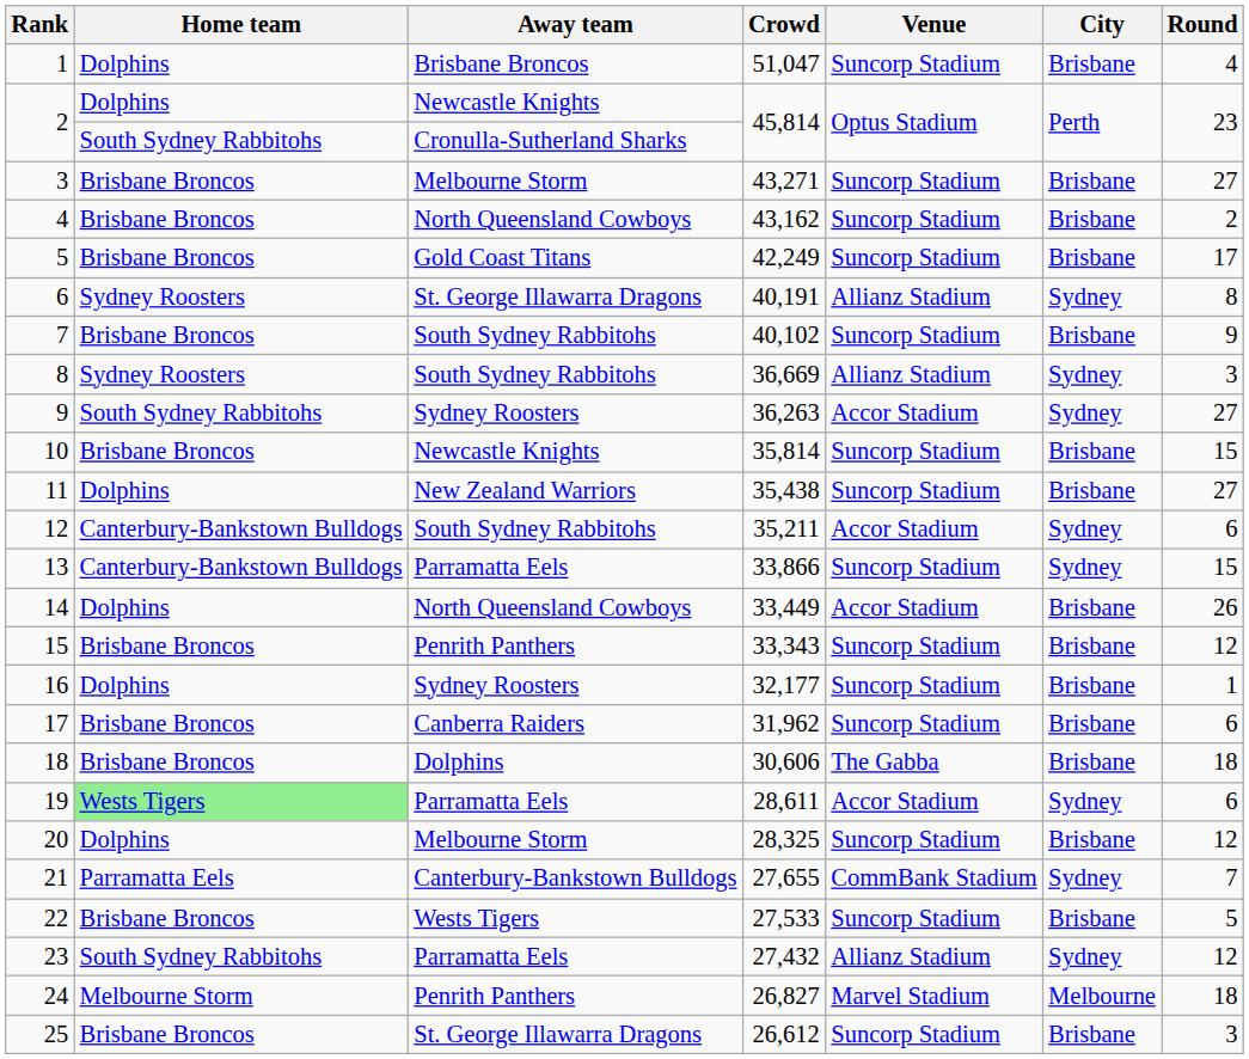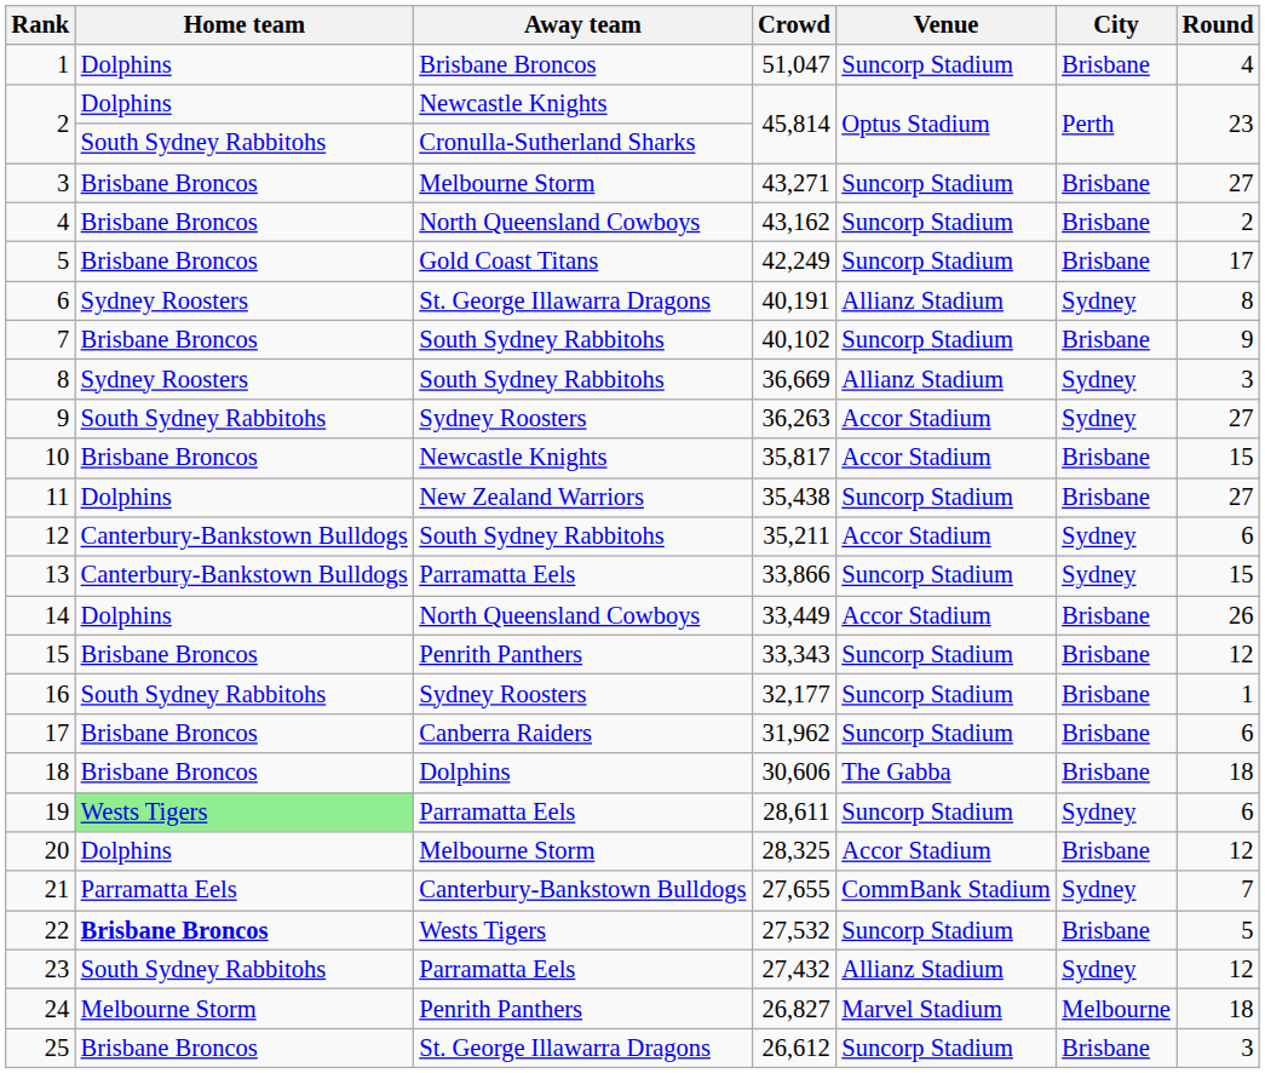10 | Crowd: 35,814 -> 35,817
10 | Venue: Suncorp Stadium -> Accor Stadium
16 | Home team: Dolphins -> South Sydney Rabbitohs
19 | Venue: Accor Stadium -> Suncorp Stadium
20 | Venue: Suncorp Stadium -> Accor Stadium
22 | Home team: normal -> bold
22 | Crowd: 27,533 -> 27,532
